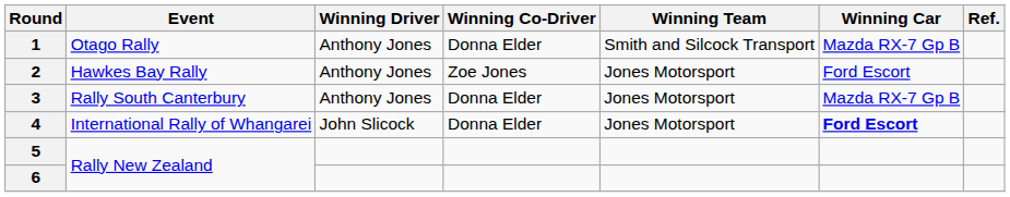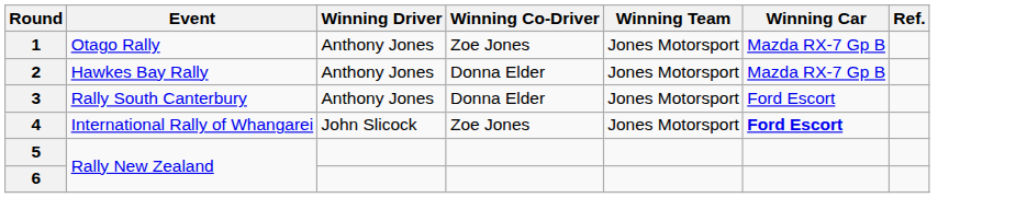1 | Winning Co-Driver: Donna Elder -> Zoe Jones
1 | Winning Team: Smith and Silcock Transport -> Jones Motorsport
2 | Winning Co-Driver: Zoe Jones -> Donna Elder
2 | Winning Car: Ford Escort -> Mazda RX-7 Gp B
3 | Winning Car: Mazda RX-7 Gp B -> Ford Escort
4 | Winning Co-Driver: Donna Elder -> Zoe Jones
